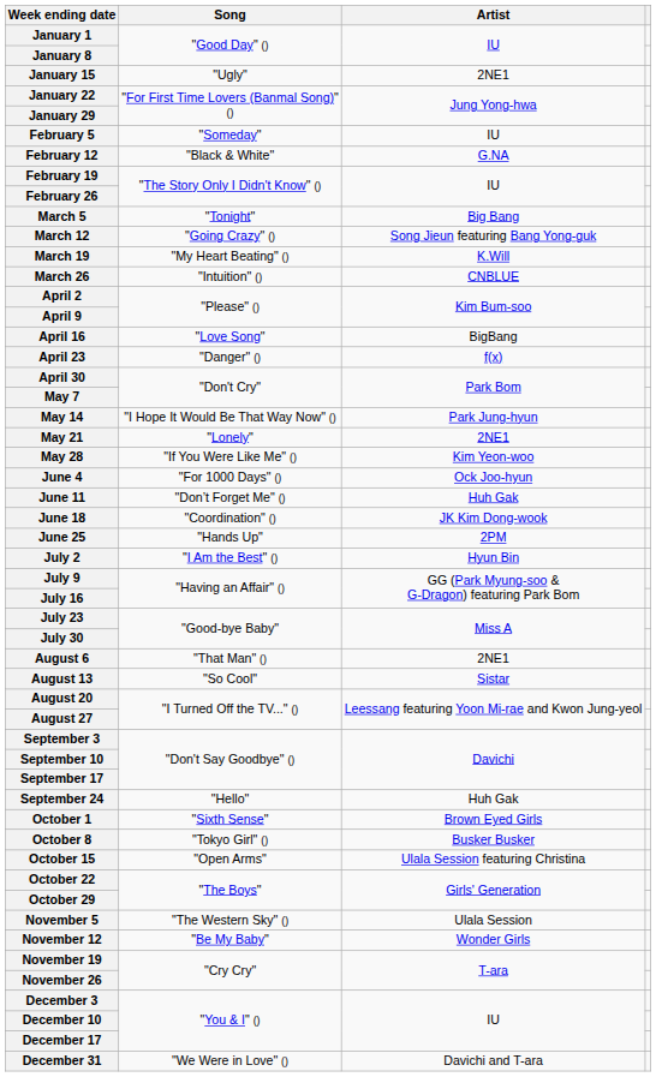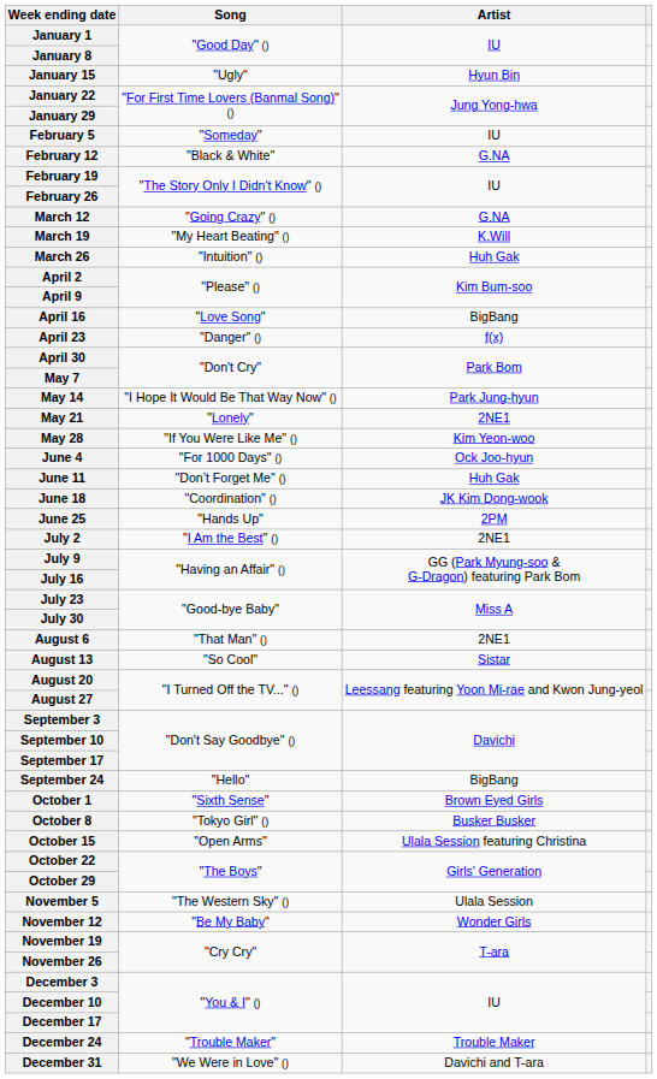January 15 | Artist: 2NE1 -> Hyun Bin
- row: March 5 | "Tonight" | Big Bang
March 12 | Artist: Song Jieun featuring Bang Yong-guk -> G.NA
March 26 | Artist: CNBLUE -> Huh Gak
July 2 | Artist: Hyun Bin -> 2NE1
September 24 | Artist: Huh Gak -> BigBang
+ row: December 24 | "Trouble Maker" | Trouble Maker
